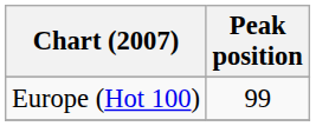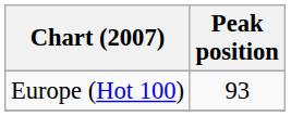Europe (Hot 100) | Peak position: 99 -> 93
